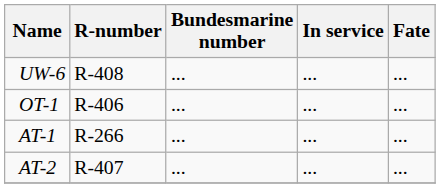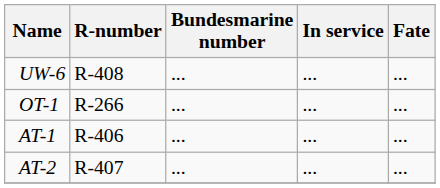OT-1 | R-number: R-406 -> R-266
AT-1 | R-number: R-266 -> R-406
